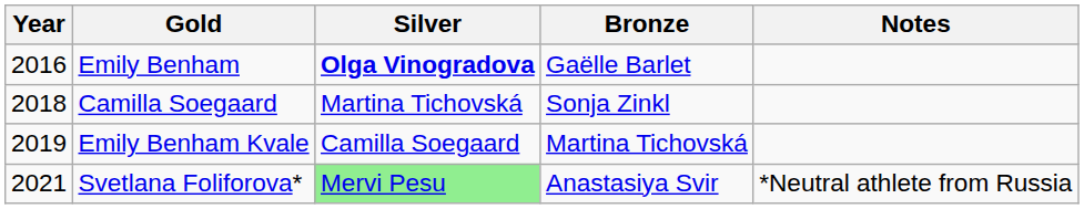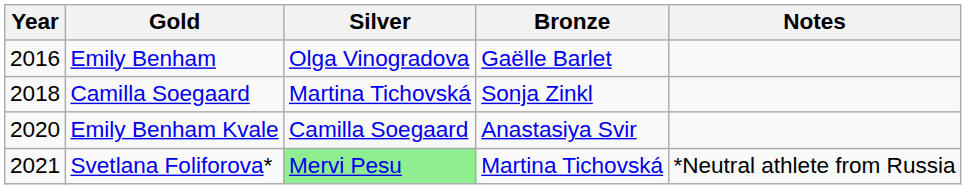Emily Benham | Silver: bold -> normal
Emily Benham Kvale | Year: 2019 -> 2020
Emily Benham Kvale | Bronze: Martina Tichovská -> Anastasiya Svir
Svetlana Foliforova* | Bronze: Anastasiya Svir -> Martina Tichovská
